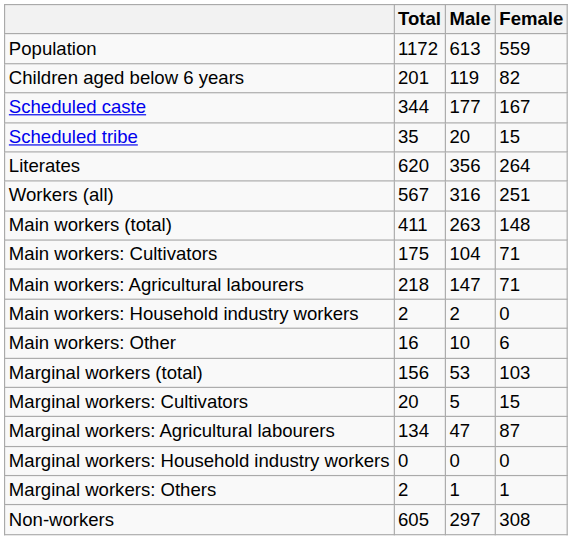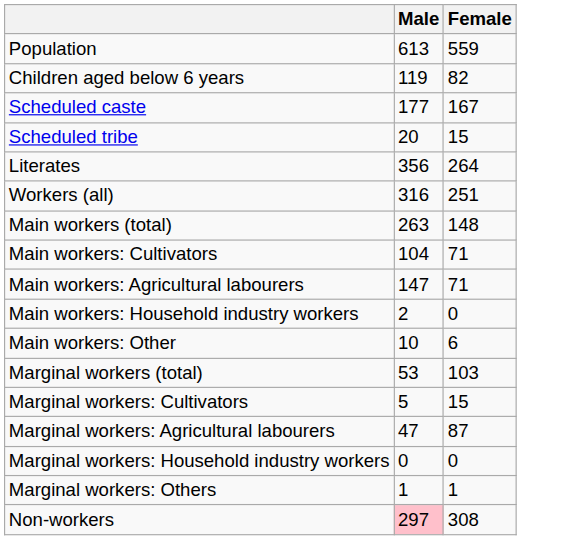- column: Total | 1172 | 201 | 344 | 35 | 620 | 567 | 411 | 175 | 218 | 2 | 16 | 156 | 20 | 134 | 0 | 2 | 605
Non-workers | Male: no background -> pink background
